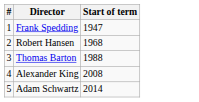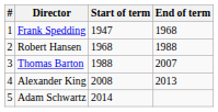+ column: End of term | 1968 | 1988 | 2007 | 2013
